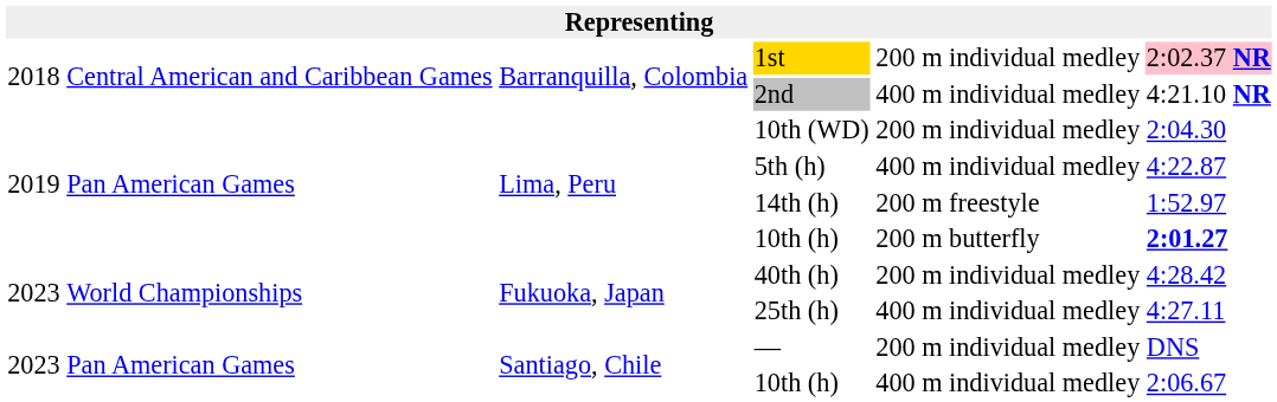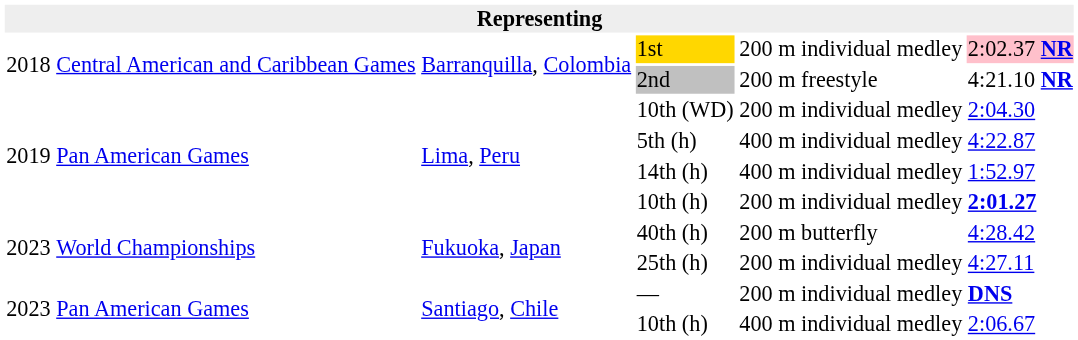2nd | column 5: 400 m individual medley -> 200 m freestyle
14th (h) | column 5: 200 m freestyle -> 400 m individual medley
Lima, Peru / 10th (h) | column 5: 200 m butterfly -> 200 m individual medley
40th (h) | column 5: 200 m individual medley -> 200 m butterfly
25th (h) | column 5: 400 m individual medley -> 200 m individual medley
— | column 6: normal -> bold
